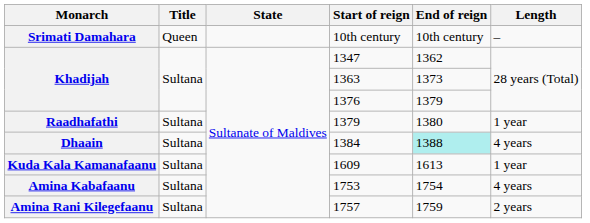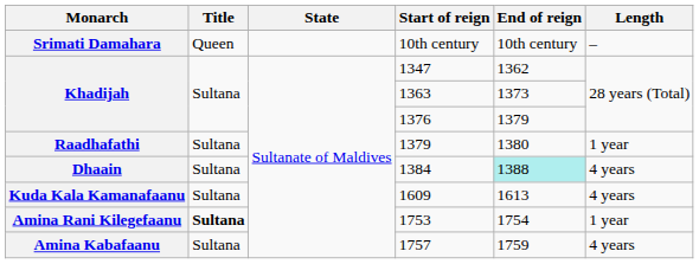1609 | Length: 1 year -> 4 years
1753 | Monarch: Amina Kabafaanu -> Amina Rani Kilegefaanu
1753 | Title: normal -> bold
1753 | Length: 4 years -> 1 year
1757 | Monarch: Amina Rani Kilegefaanu -> Amina Kabafaanu
1757 | Length: 2 years -> 4 years
